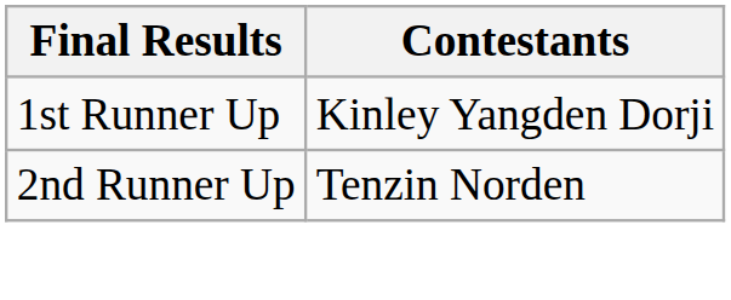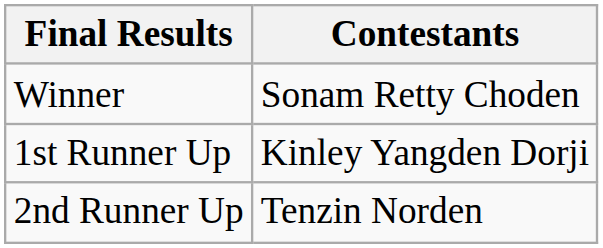+ row: Winner | Sonam Retty Choden
